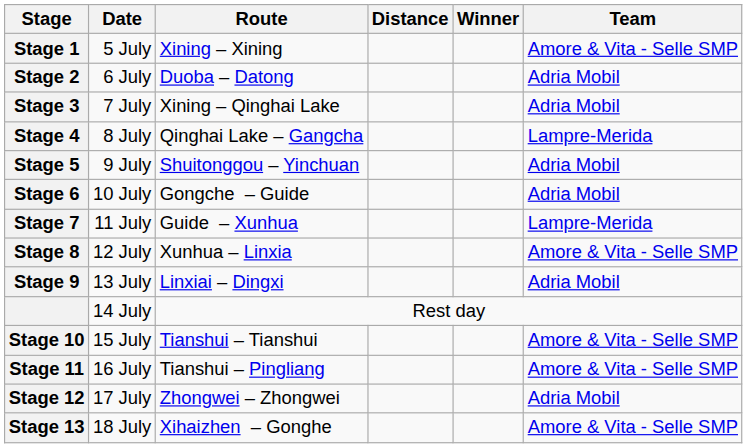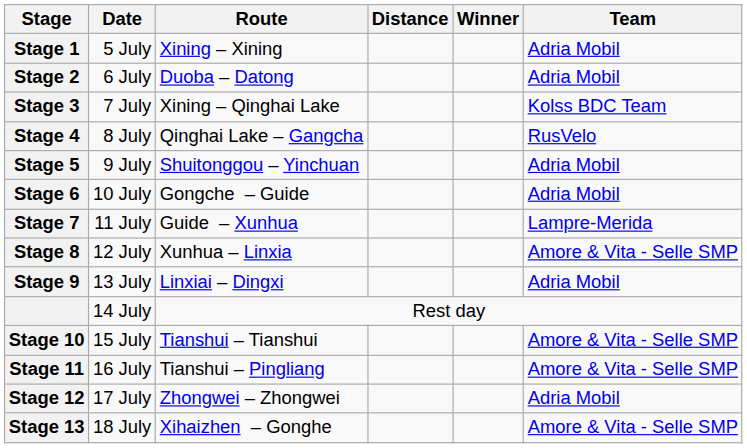Stage 1 | Team: Amore & Vita - Selle SMP -> Adria Mobil
Stage 3 | Team: Adria Mobil -> Kolss BDC Team
Stage 4 | Team: Lampre-Merida -> RusVelo
